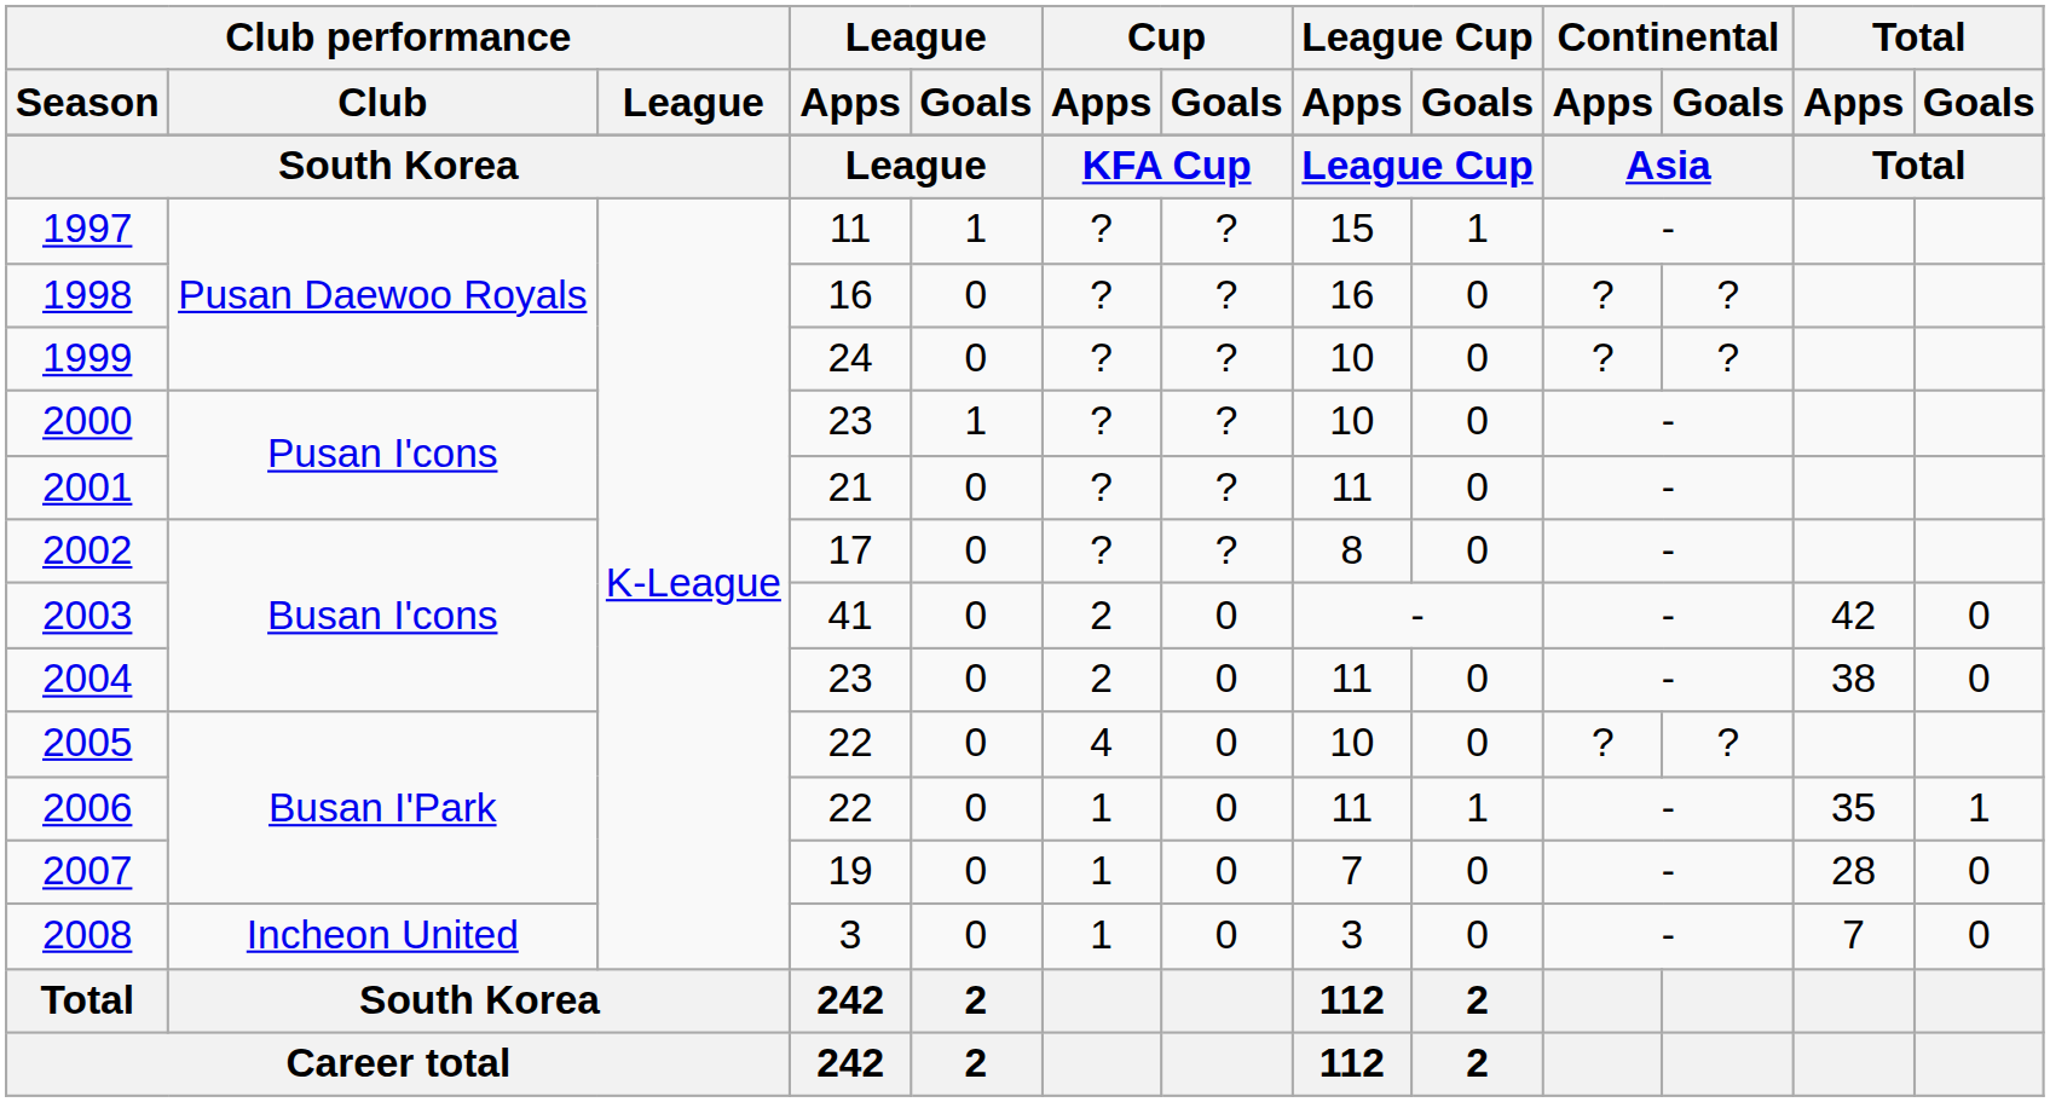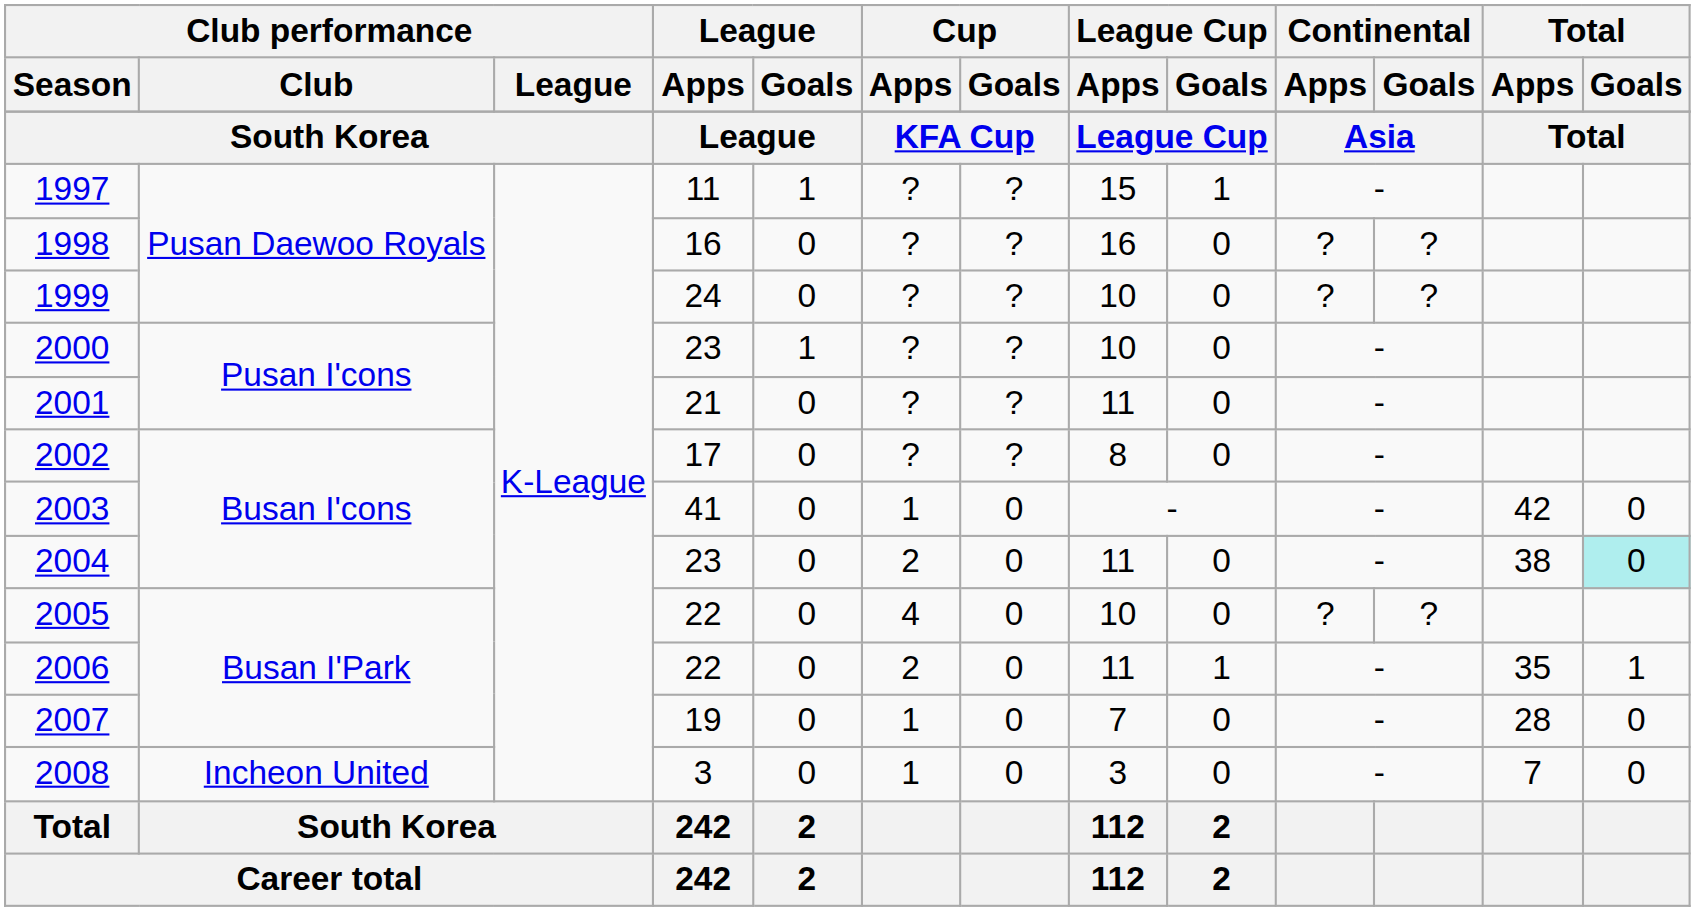2003 | Cup / Apps: 2 -> 1
2004 | Total / Goals: no background -> paleturquoise background
2006 | Cup / Apps: 1 -> 2
